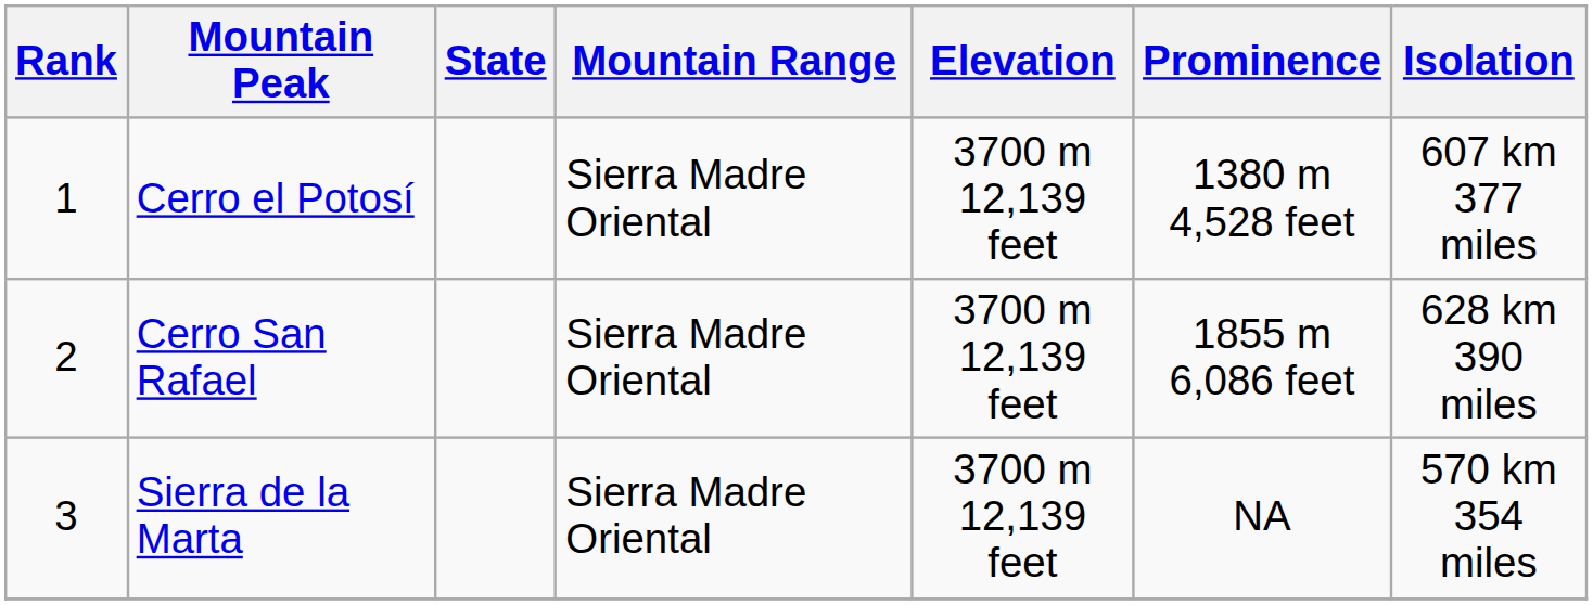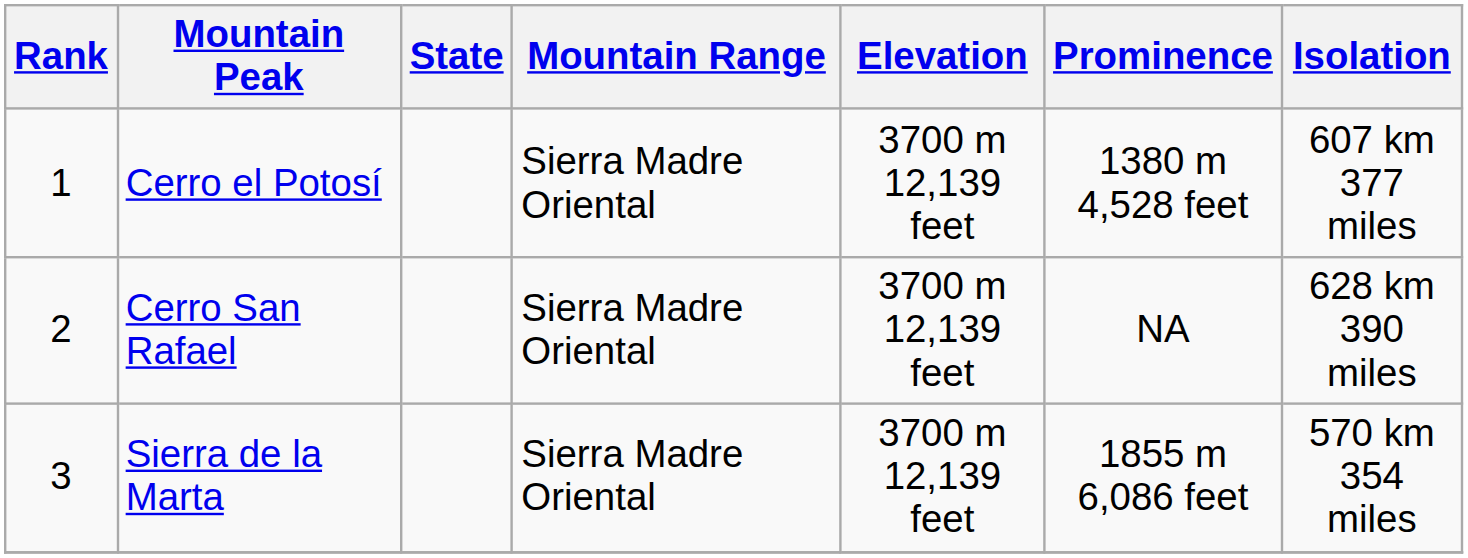Cerro San Rafael | Prominence: 1855 m 6,086 feet -> NA
Sierra de la Marta | Prominence: NA -> 1855 m 6,086 feet
